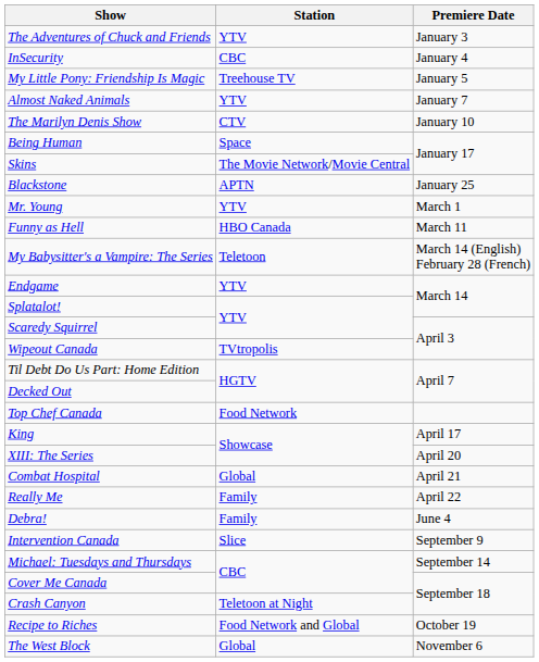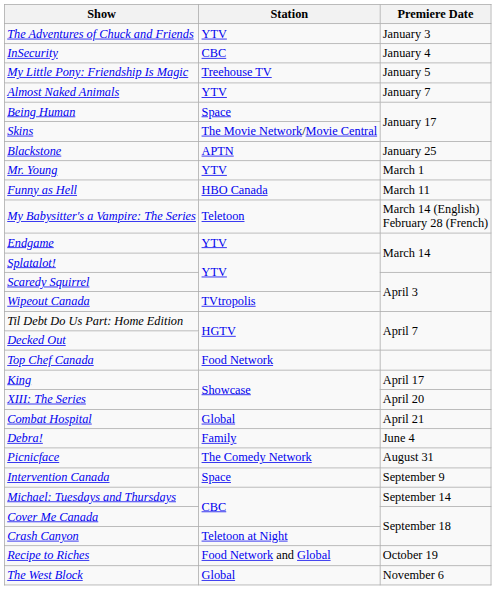- row: The Marilyn Denis Show | CTV | January 10
- row: Really Me | Family | April 22
+ row: Picnicface | The Comedy Network | August 31
Intervention Canada | Station: Slice -> Space
